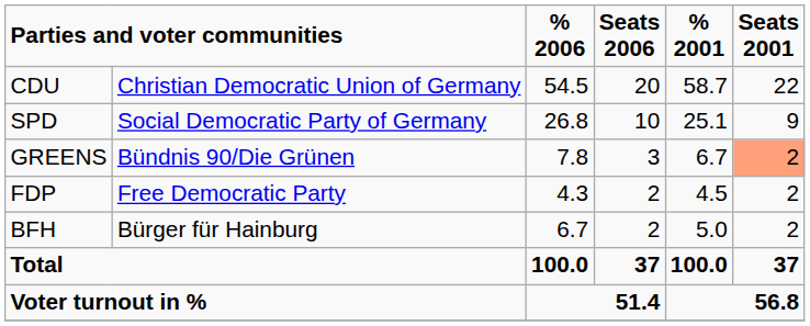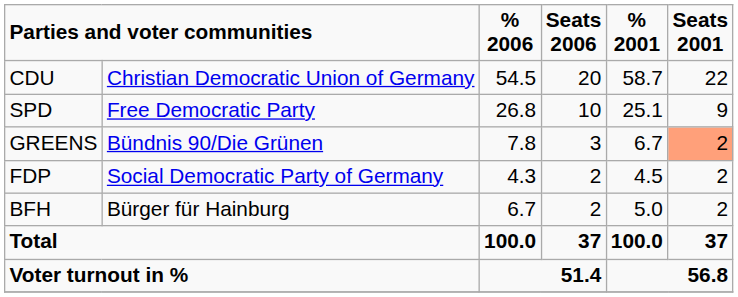SPD | column 2: Social Democratic Party of Germany -> Free Democratic Party
FDP | column 2: Free Democratic Party -> Social Democratic Party of Germany
